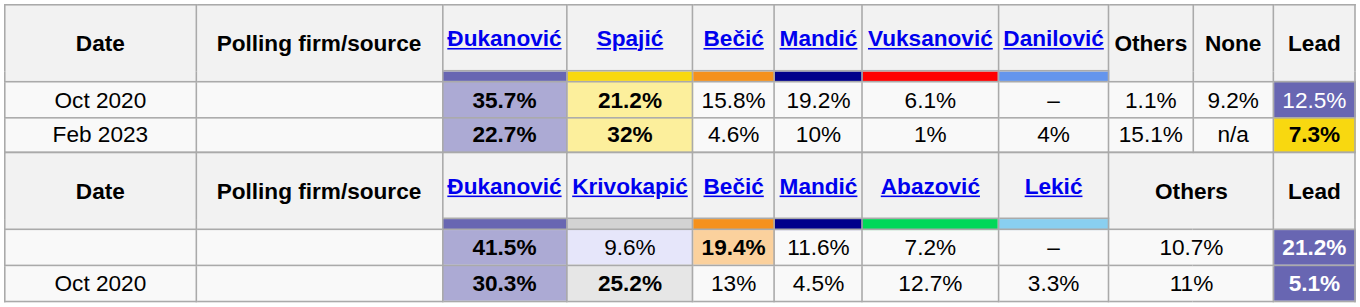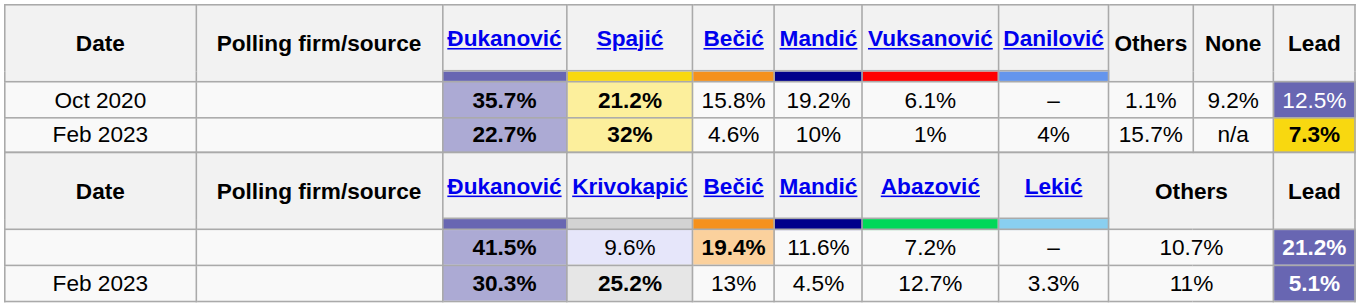22.7% | Others: 15.1% -> 15.7%
30.3% | Date: Oct 2020 -> Feb 2023
